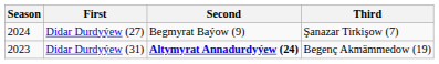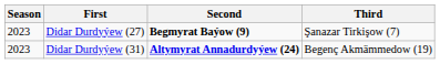Didar Durdyýew (27) | Season: 2024 -> 2023
Didar Durdyýew (27) | Second: normal -> bold
